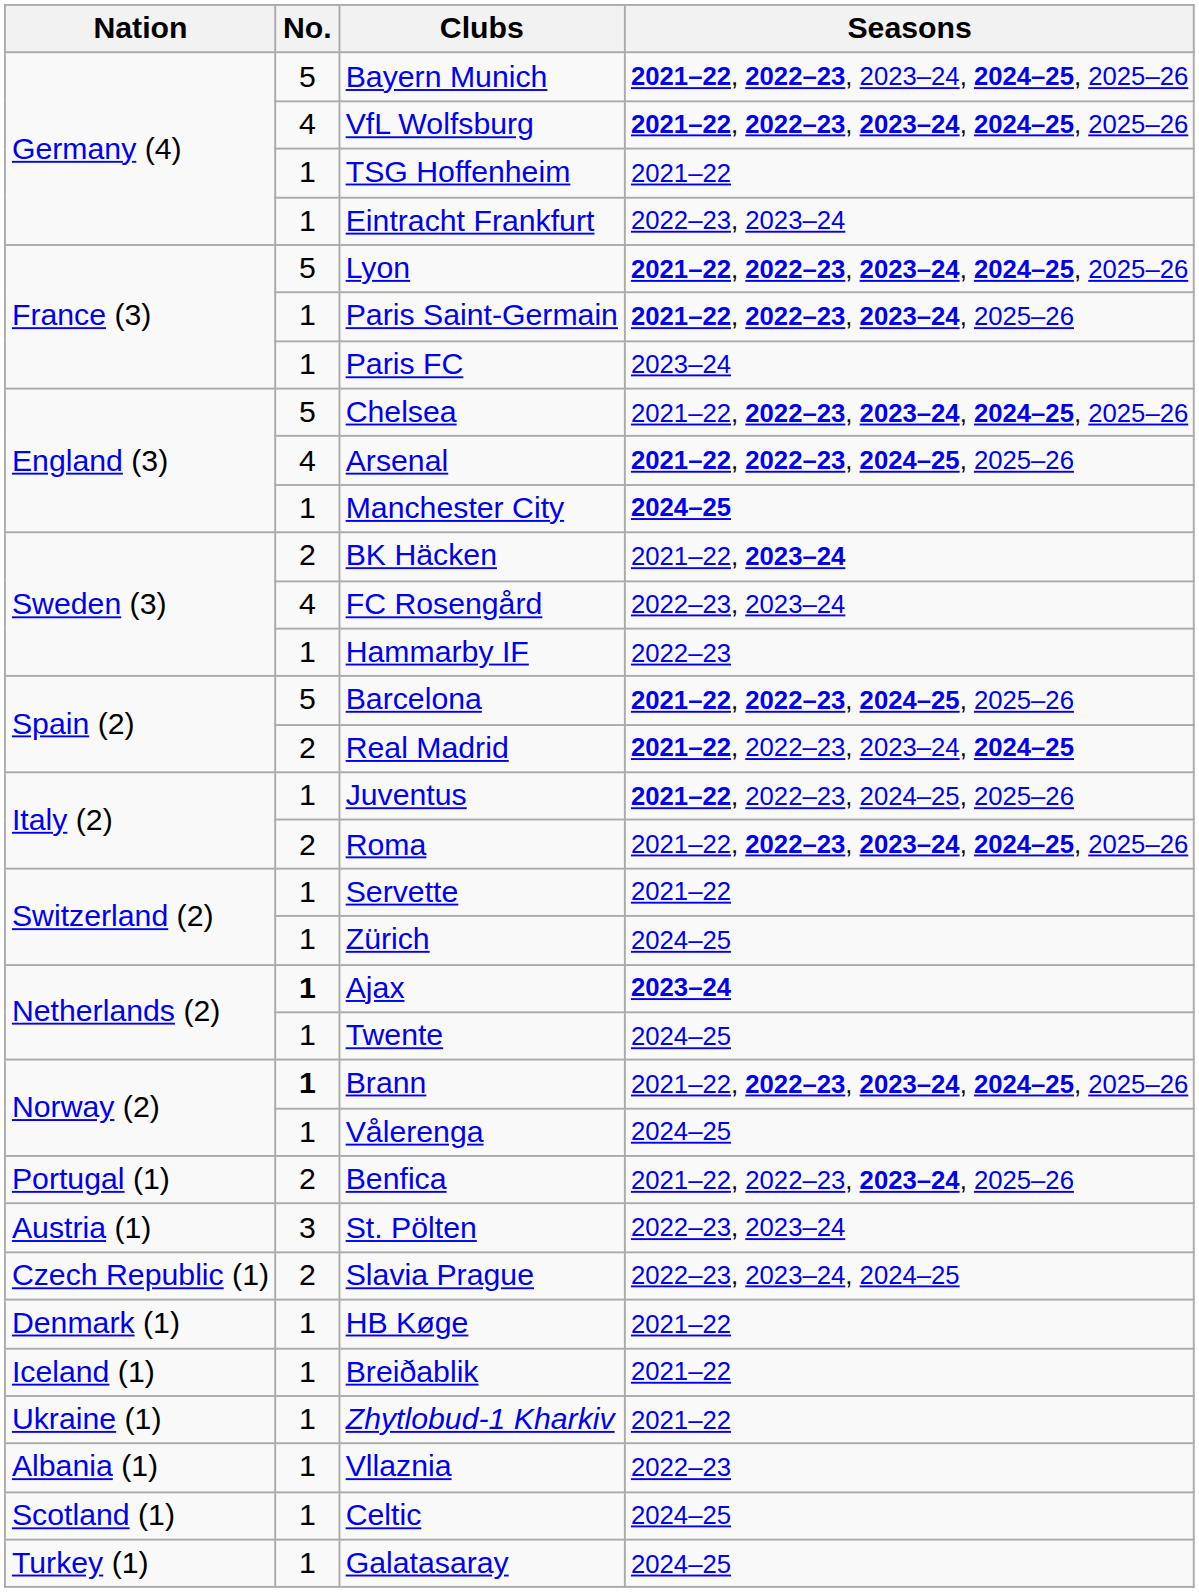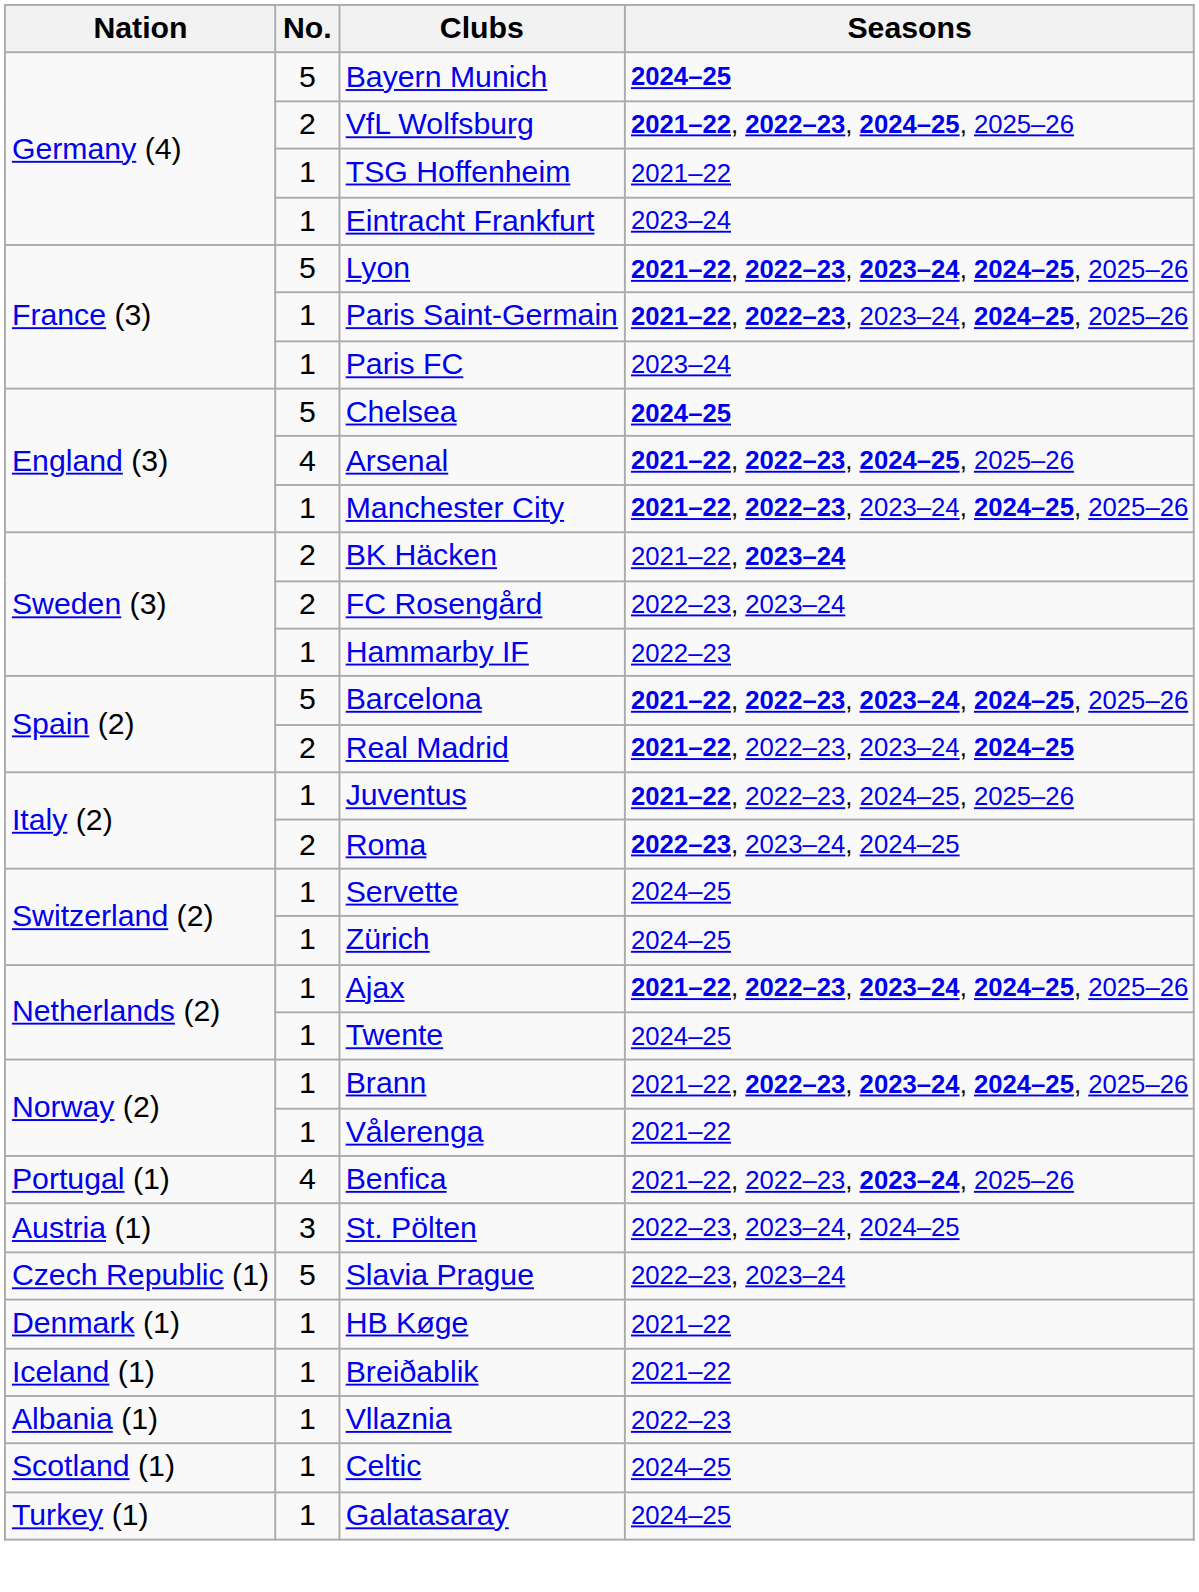Bayern Munich | Seasons: 2021–22, 2022–23, 2023–24, 2024–25, 2025–26 -> 2024–25
VfL Wolfsburg | No.: 4 -> 2
VfL Wolfsburg | Seasons: 2021–22, 2022–23, 2023–24, 2024–25, 2025–26 -> 2021–22, 2022–23, 2024–25, 2025–26
Eintracht Frankfurt | Seasons: 2022–23, 2023–24 -> 2023–24
Paris Saint-Germain | Seasons: 2021–22, 2022–23, 2023–24, 2025–26 -> 2021–22, 2022–23, 2023–24, 2024–25, 2025–26
Chelsea | Seasons: 2021–22, 2022–23, 2023–24, 2024–25, 2025–26 -> 2024–25
Manchester City | Seasons: 2024–25 -> 2021–22, 2022–23, 2023–24, 2024–25, 2025–26
FC Rosengård | No.: 4 -> 2
Barcelona | Seasons: 2021–22, 2022–23, 2024–25, 2025–26 -> 2021–22, 2022–23, 2023–24, 2024–25, 2025–26
Roma | Seasons: 2021–22, 2022–23, 2023–24, 2024–25, 2025–26 -> 2022–23, 2023–24, 2024–25
Servette | Seasons: 2021–22 -> 2024–25
Ajax | No.: bold -> normal
Ajax | Seasons: 2023–24 -> 2021–22, 2022–23, 2023–24, 2024–25, 2025–26
Brann | No.: bold -> normal
Vålerenga | Seasons: 2024–25 -> 2021–22
Benfica | No.: 2 -> 4
St. Pölten | Seasons: 2022–23, 2023–24 -> 2022–23, 2023–24, 2024–25
Slavia Prague | No.: 2 -> 5
Slavia Prague | Seasons: 2022–23, 2023–24, 2024–25 -> 2022–23, 2023–24
- row: Ukraine (1) | 1 | Zhytlobud-1 Kharkiv | 2021–22
